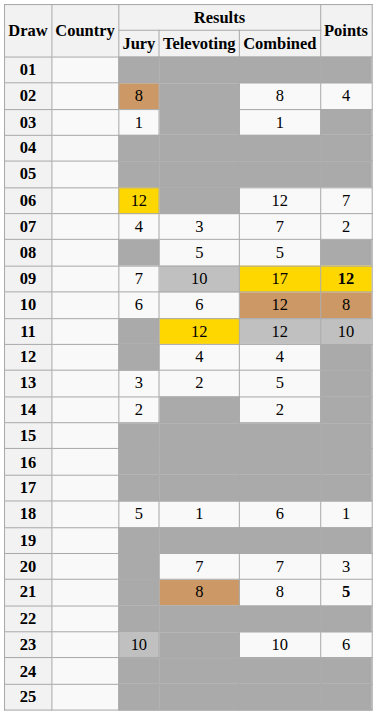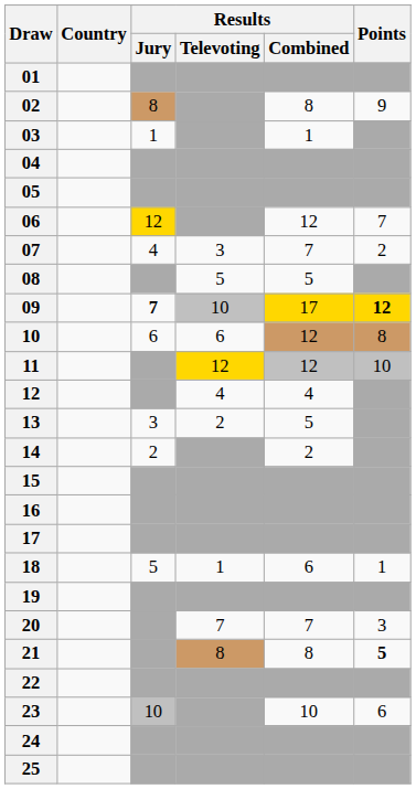02 | Points: 4 -> 9
09 | Results / Jury: normal -> bold
